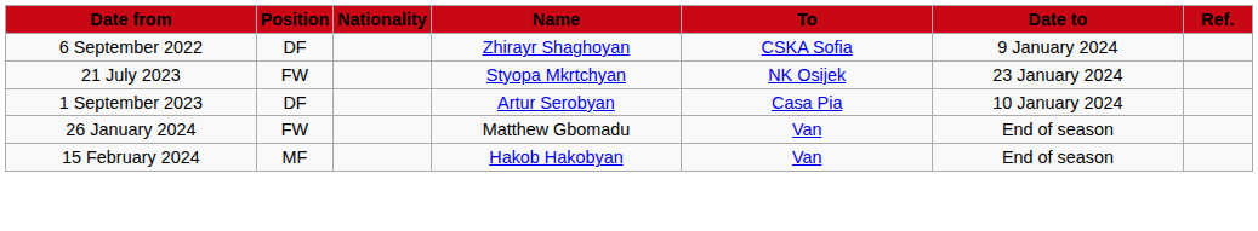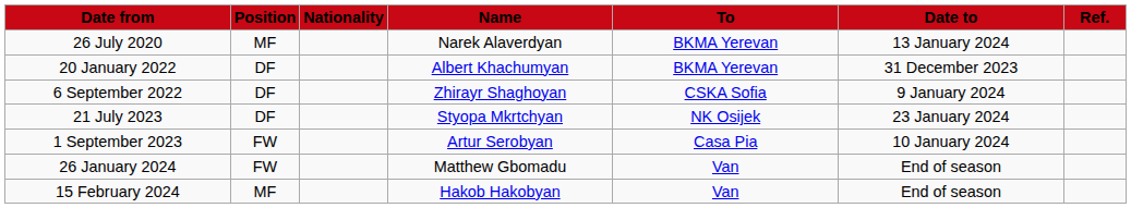+ row: 26 July 2020 | MF | Narek Alaverdyan | BKMA Yerevan | 13 January 2024
+ row: 20 January 2022 | DF | Albert Khachumyan | BKMA Yerevan | 31 December 2023
21 July 2023 | Position: FW -> DF
1 September 2023 | Position: DF -> FW
